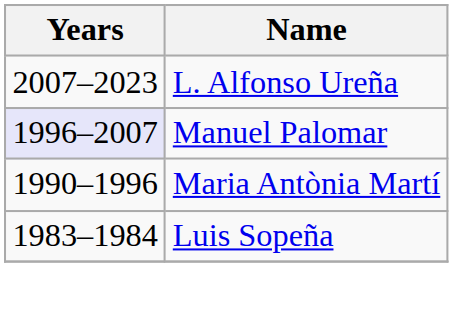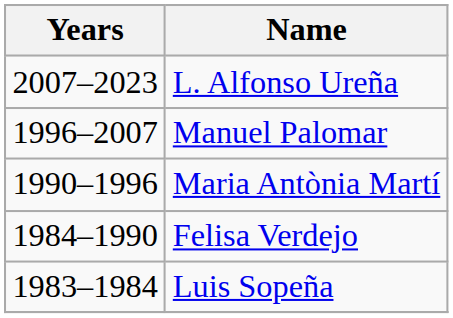Manuel Palomar | Years: lavender background -> no background
+ row: 1984–1990 | Felisa Verdejo
